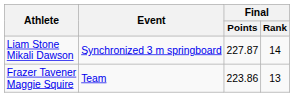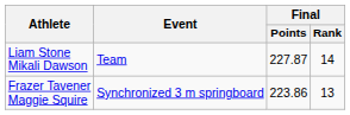Liam Stone Mikali Dawson | Event: Synchronized 3 m springboard -> Team
Frazer Tavener Maggie Squire | Event: Team -> Synchronized 3 m springboard
